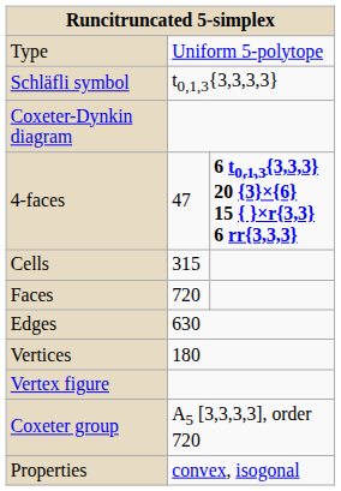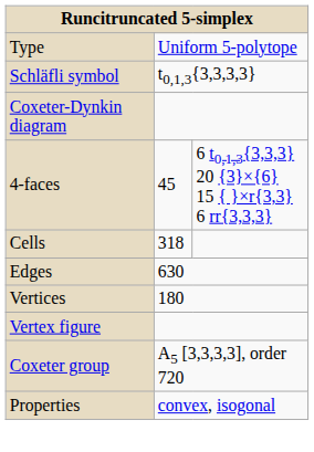4-faces | column 2: 47 -> 45
4-faces | column 3: bold -> normal
Cells | column 2: 315 -> 318
- row: Faces | 720
